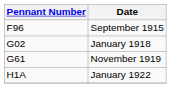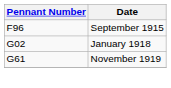- row: H1A | January 1922
